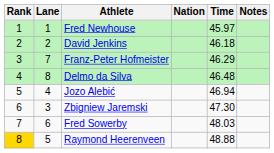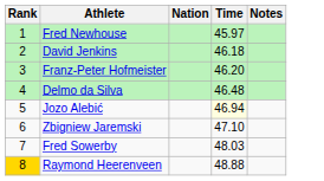- column: Lane | 1 | 2 | 7 | 8 | 4 | 3 | 6 | 5
Franz-Peter Hofmeister | Time: 46.29 -> 46.20
Jozo Alebić | Time: no background -> lightyellow background
Zbigniew Jaremski | Time: 47.30 -> 47.10
